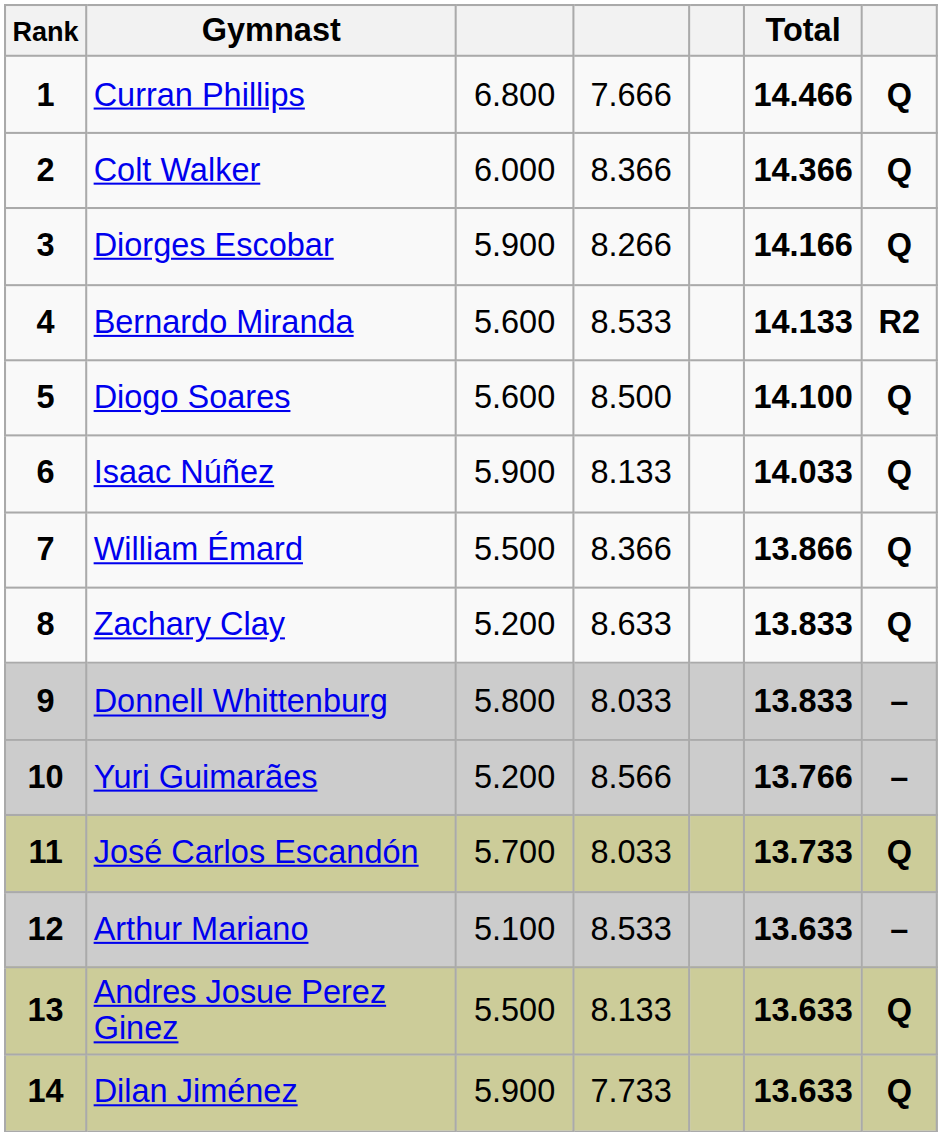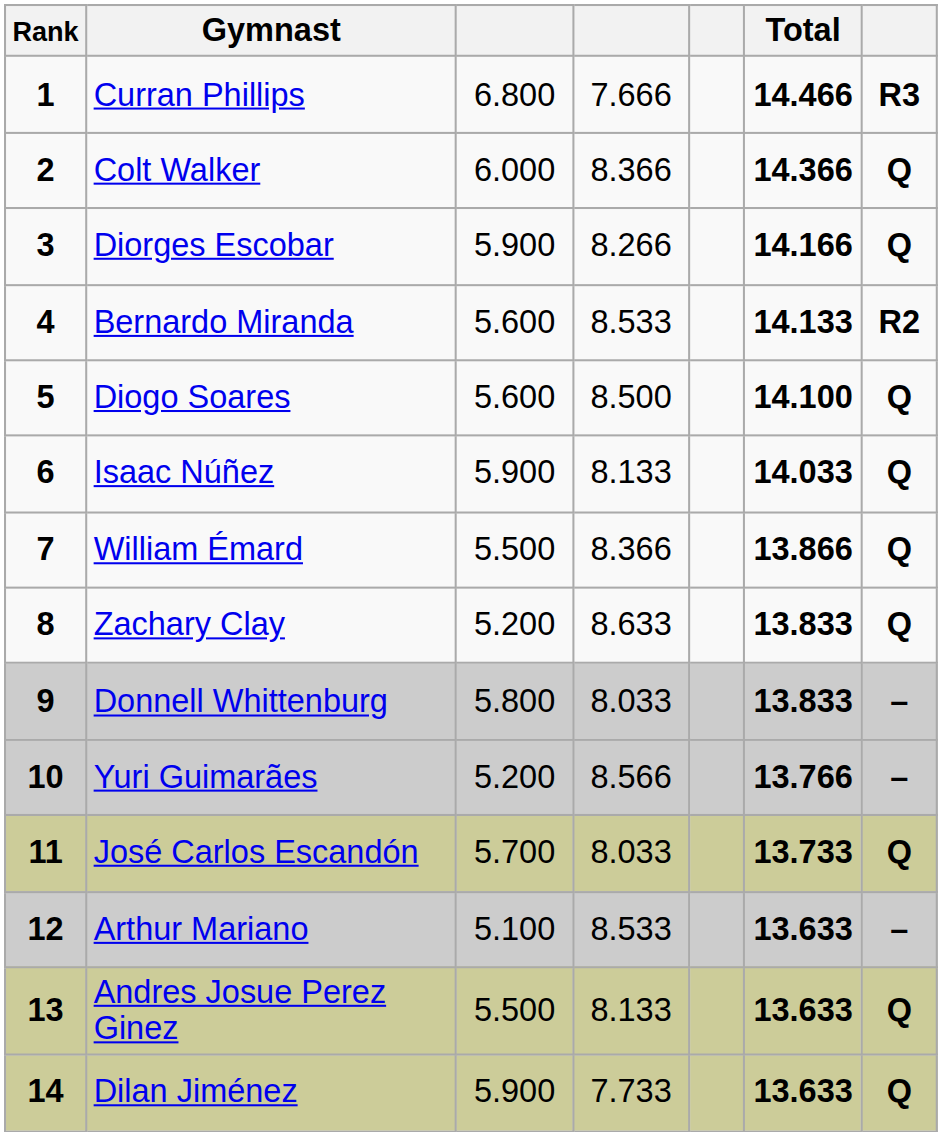Curran Phillips | column 7: Q -> R3
